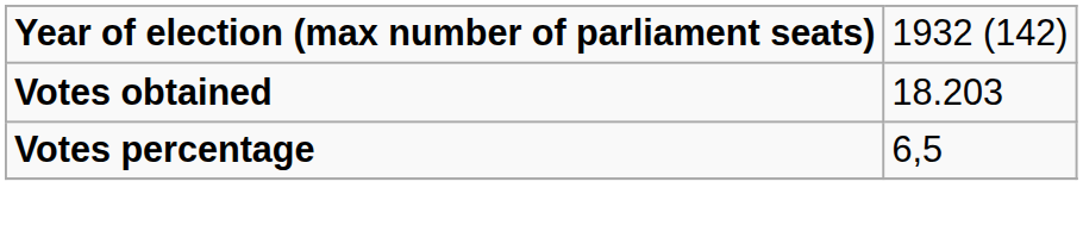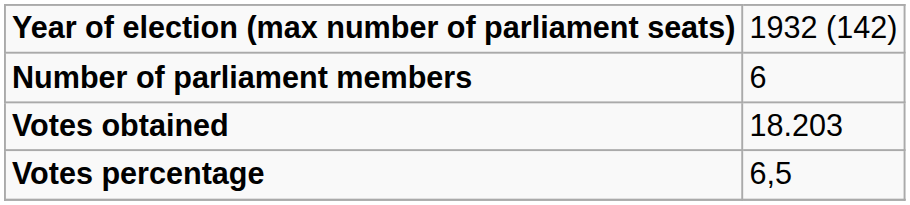+ row: Number of parliament members | 6
